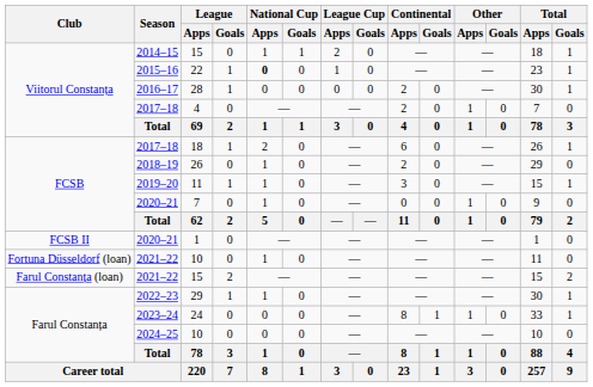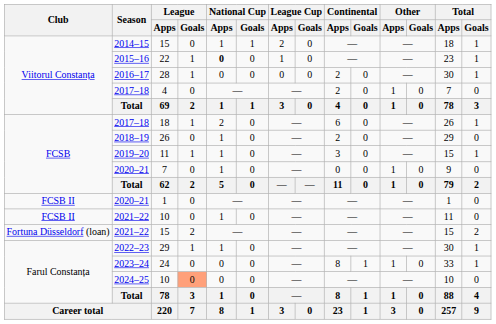2021–22 / 10 | Club: Fortuna Düsseldorf (loan) -> FCSB II
2021–22 / 15 | Club: Farul Constanța (loan) -> Fortuna Düsseldorf (loan)
2024–25 / 10 | League / Goals: no background -> lightsalmon background
